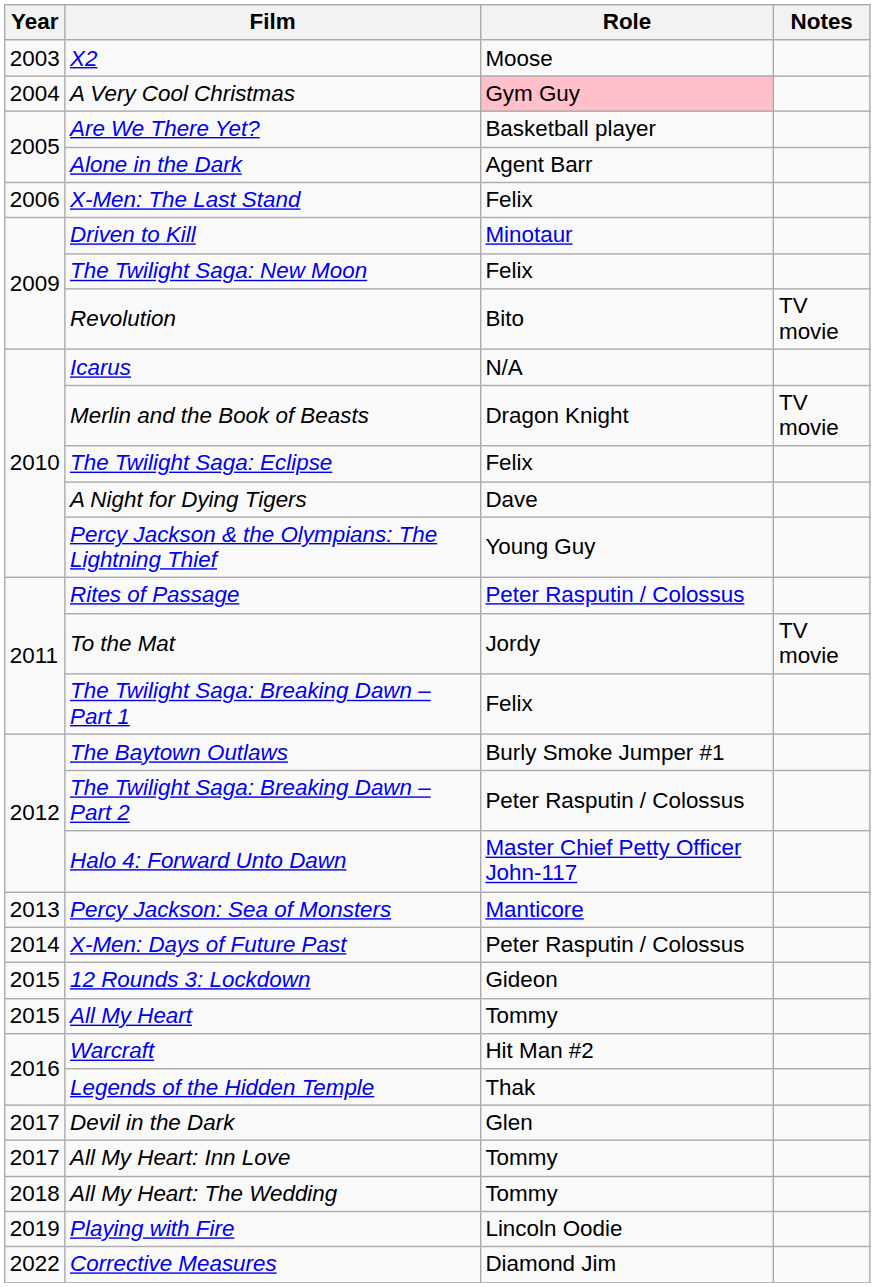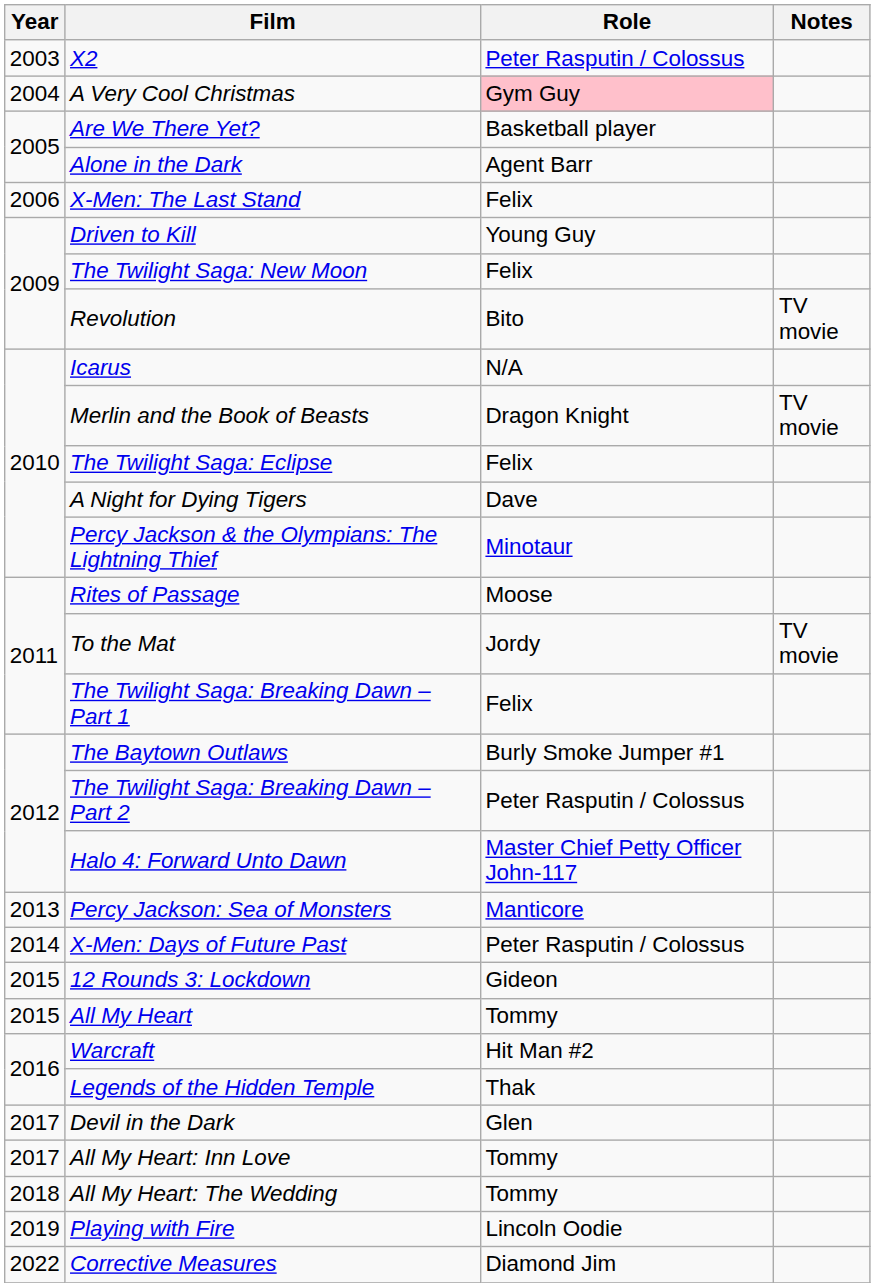X2 | Role: Moose -> Peter Rasputin / Colossus
Driven to Kill | Role: Minotaur -> Young Guy
Percy Jackson & the Olympians: The Lightning Thief | Role: Young Guy -> Minotaur
Rites of Passage | Role: Peter Rasputin / Colossus -> Moose
